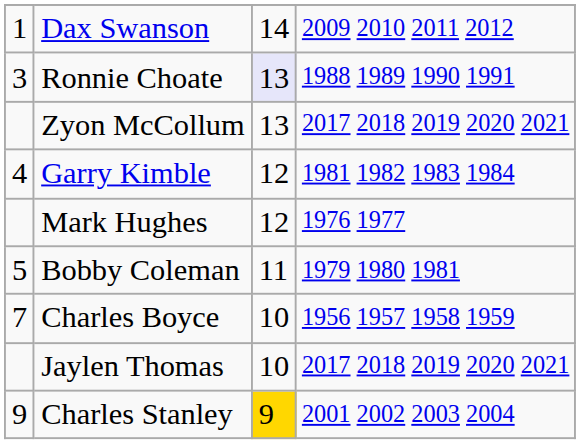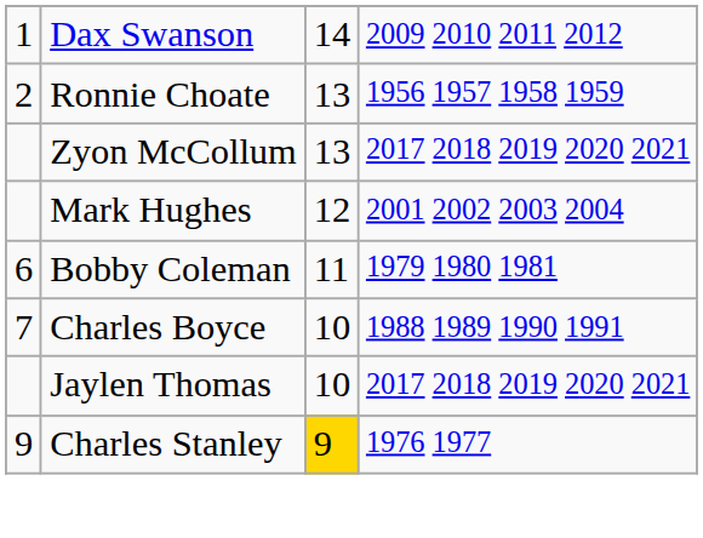Ronnie Choate | column 1: 3 -> 2
Ronnie Choate | column 3: lavender background -> no background
Ronnie Choate | column 4: 1988 1989 1990 1991 -> 1956 1957 1958 1959
- row: 4 | Garry Kimble | 12 | 1981 1982 1983 1984
Mark Hughes | column 4: 1976 1977 -> 2001 2002 2003 2004
Bobby Coleman | column 1: 5 -> 6
Charles Boyce | column 4: 1956 1957 1958 1959 -> 1988 1989 1990 1991
Charles Stanley | column 4: 2001 2002 2003 2004 -> 1976 1977
